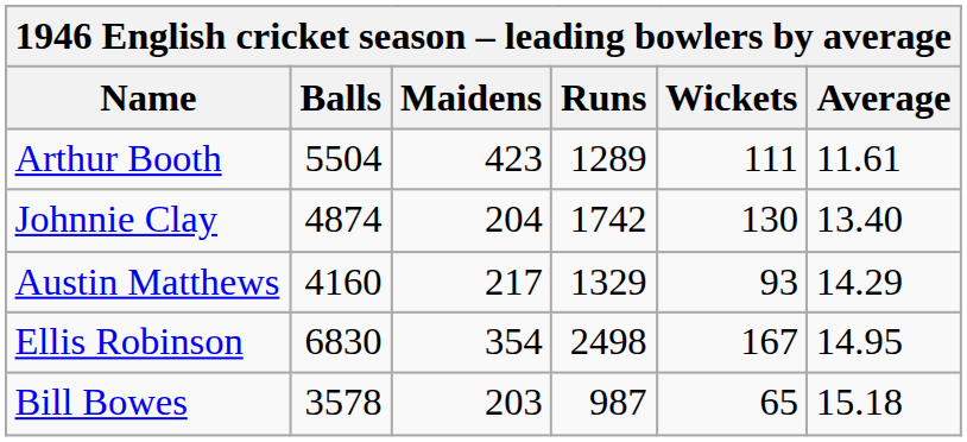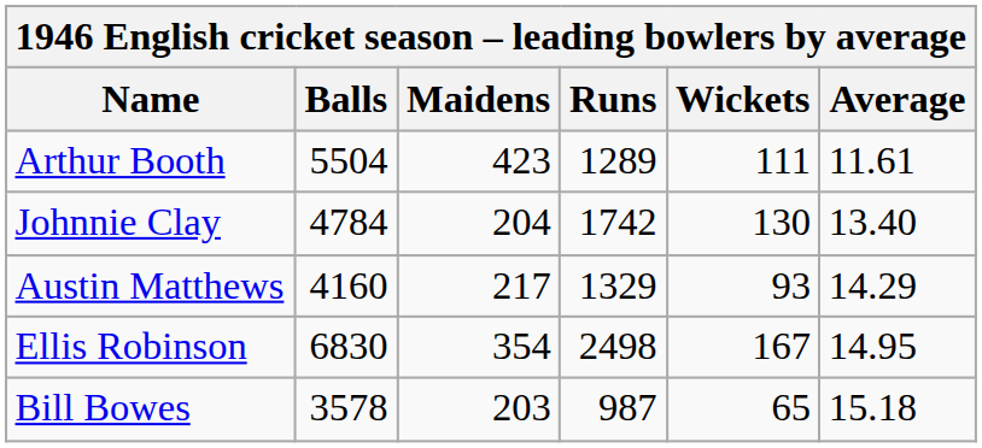Johnnie Clay | Balls: 4874 -> 4784
